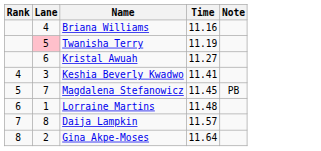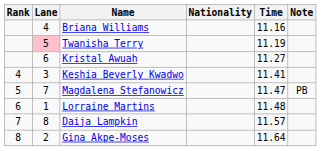+ column: Nationality
Magdalena Stefanowicz | Time: 11.45 -> 11.47
